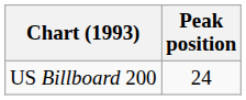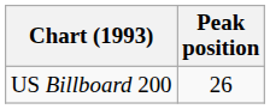US Billboard 200 | Peak position: 24 -> 26
